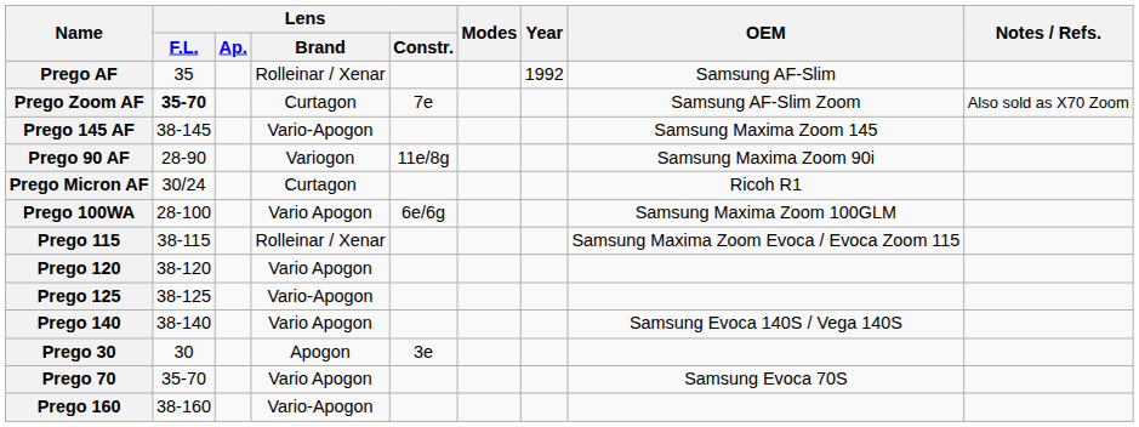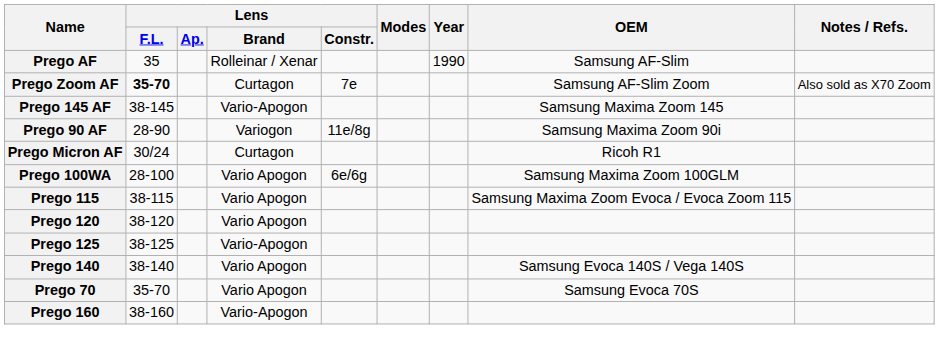Prego AF | Year: 1992 -> 1990
Prego 115 | Lens / Brand: Rolleinar / Xenar -> Vario Apogon
- row: Prego 30 | 30 | Apogon | 3e
